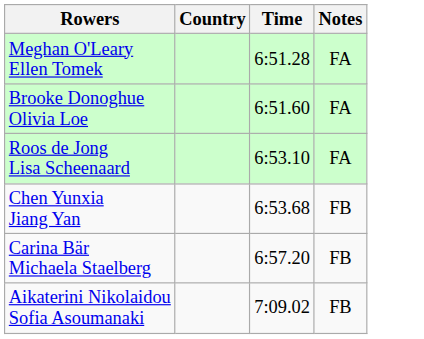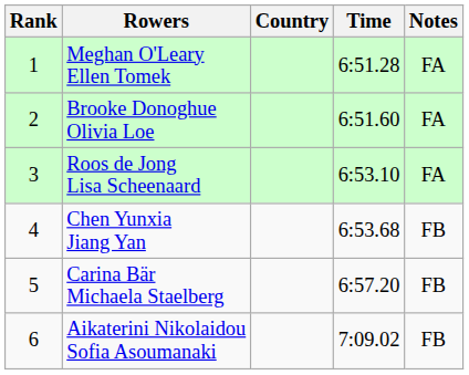+ column: Rank | 1 | 2 | 3 | 4 | 5 | 6
